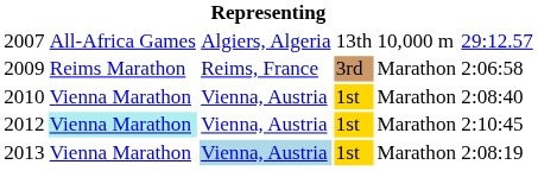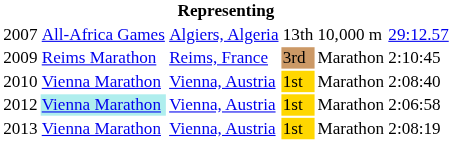2009 | column 6: 2:06:58 -> 2:10:45
2012 | column 6: 2:10:45 -> 2:06:58
2013 | column 3: lightblue background -> no background
